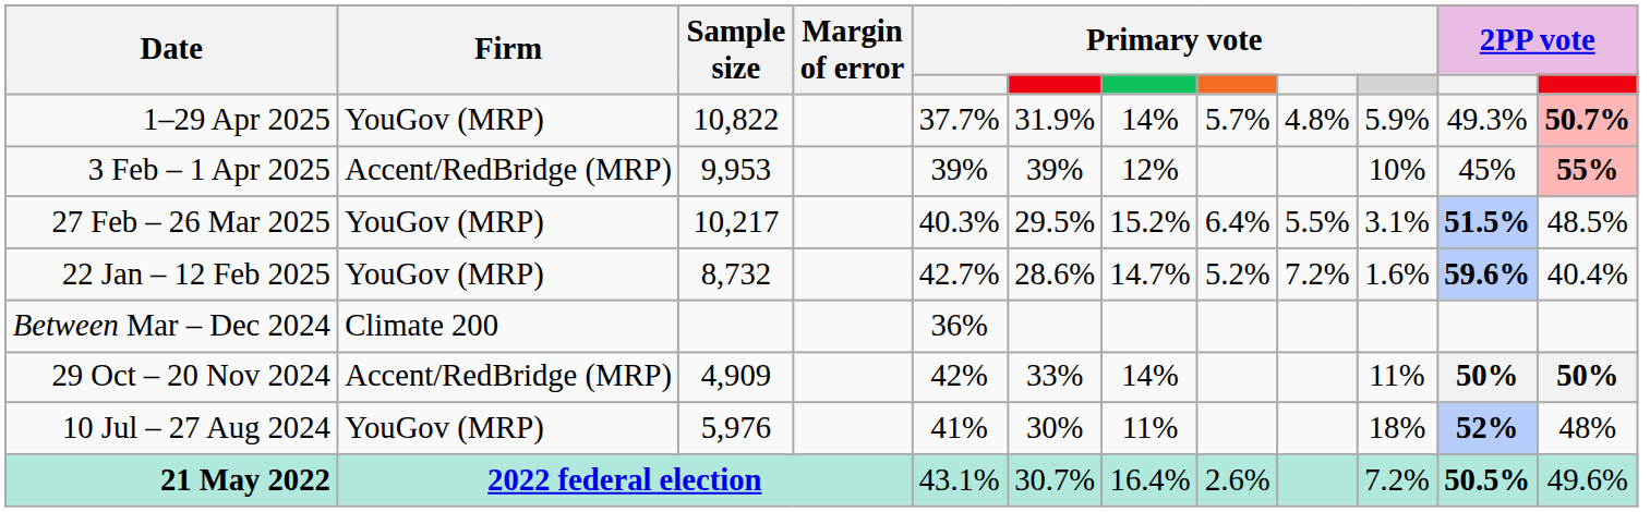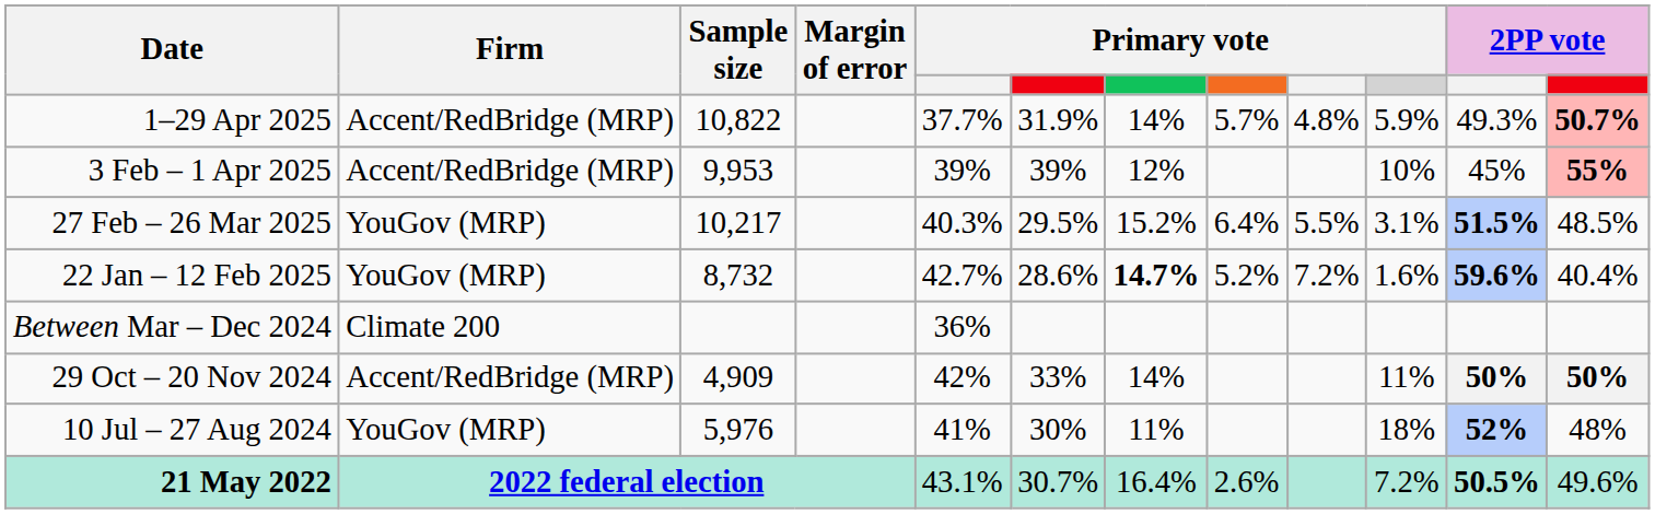1–29 Apr 2025 | Firm: YouGov (MRP) -> Accent/RedBridge (MRP)
22 Jan – 12 Feb 2025 | column 7: normal -> bold
